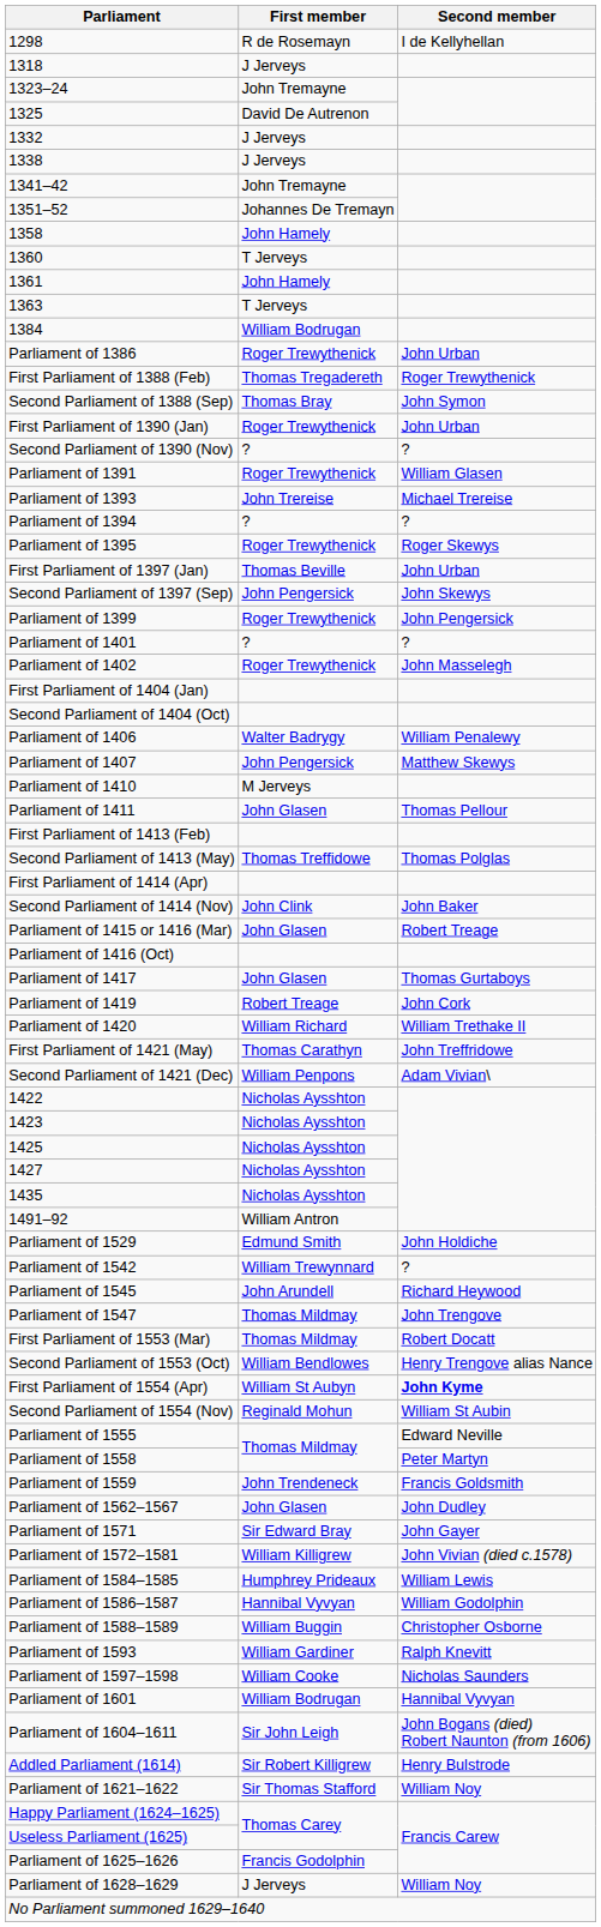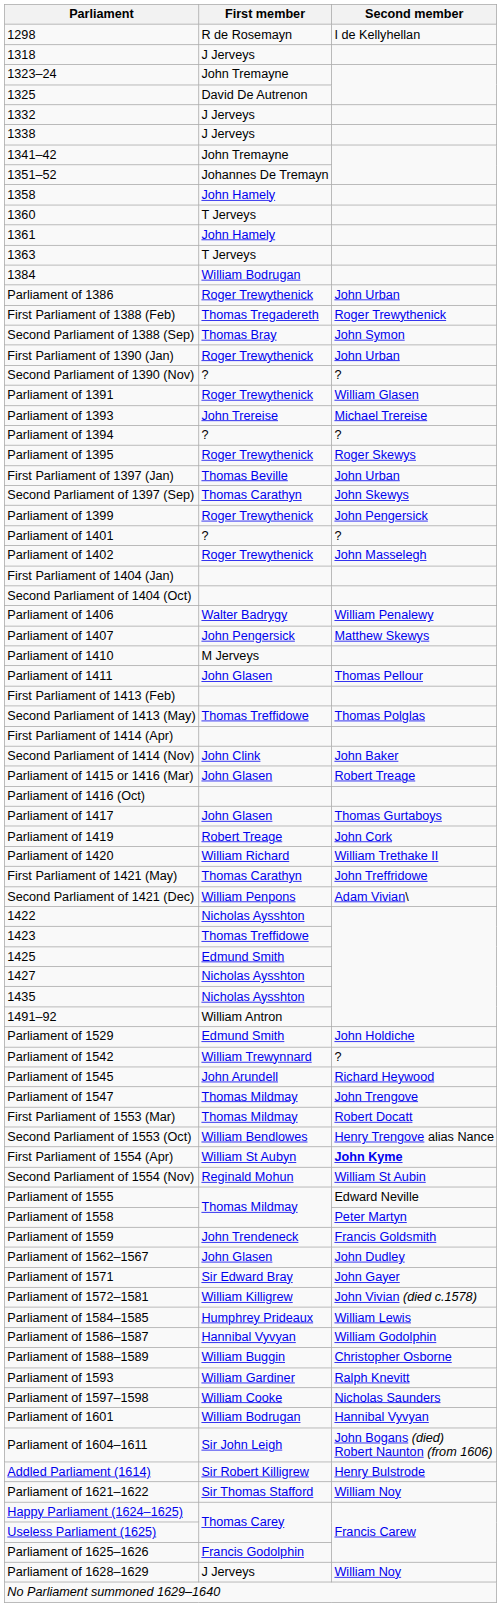Second Parliament of 1397 (Sep) | First member: John Pengersick -> Thomas Carathyn
1423 | First member: Nicholas Aysshton -> Thomas Treffidowe
1425 | First member: Nicholas Aysshton -> Edmund Smith
